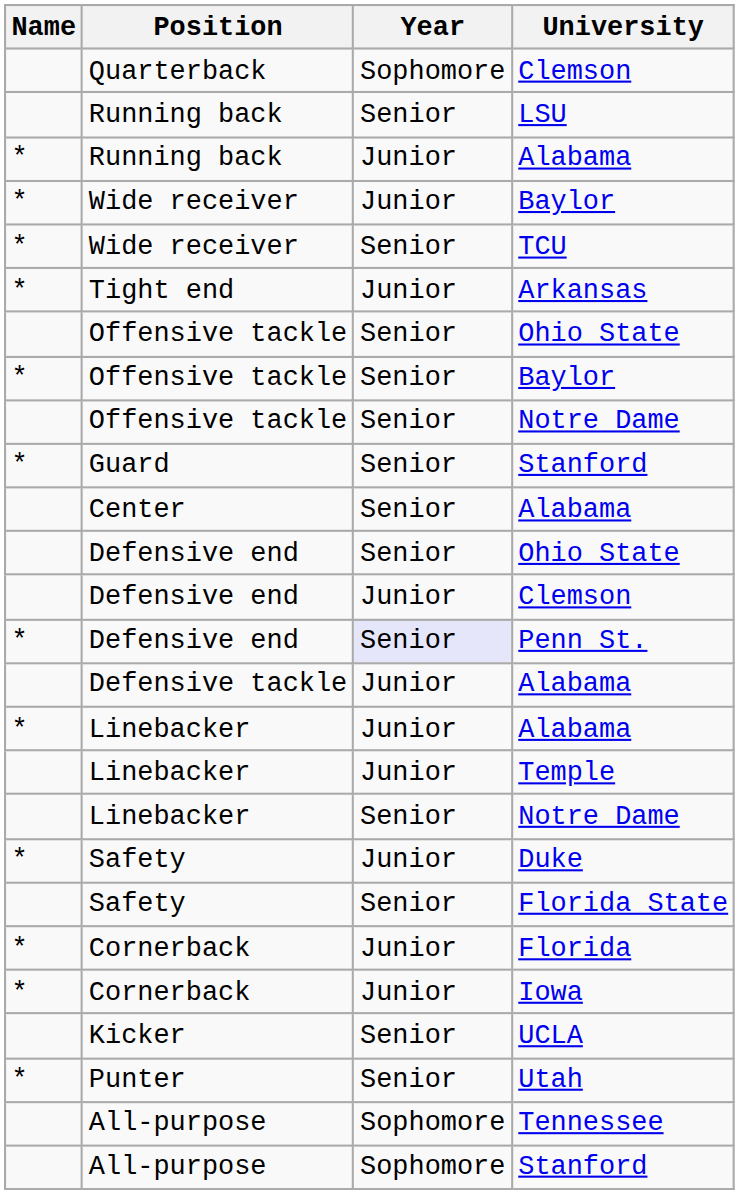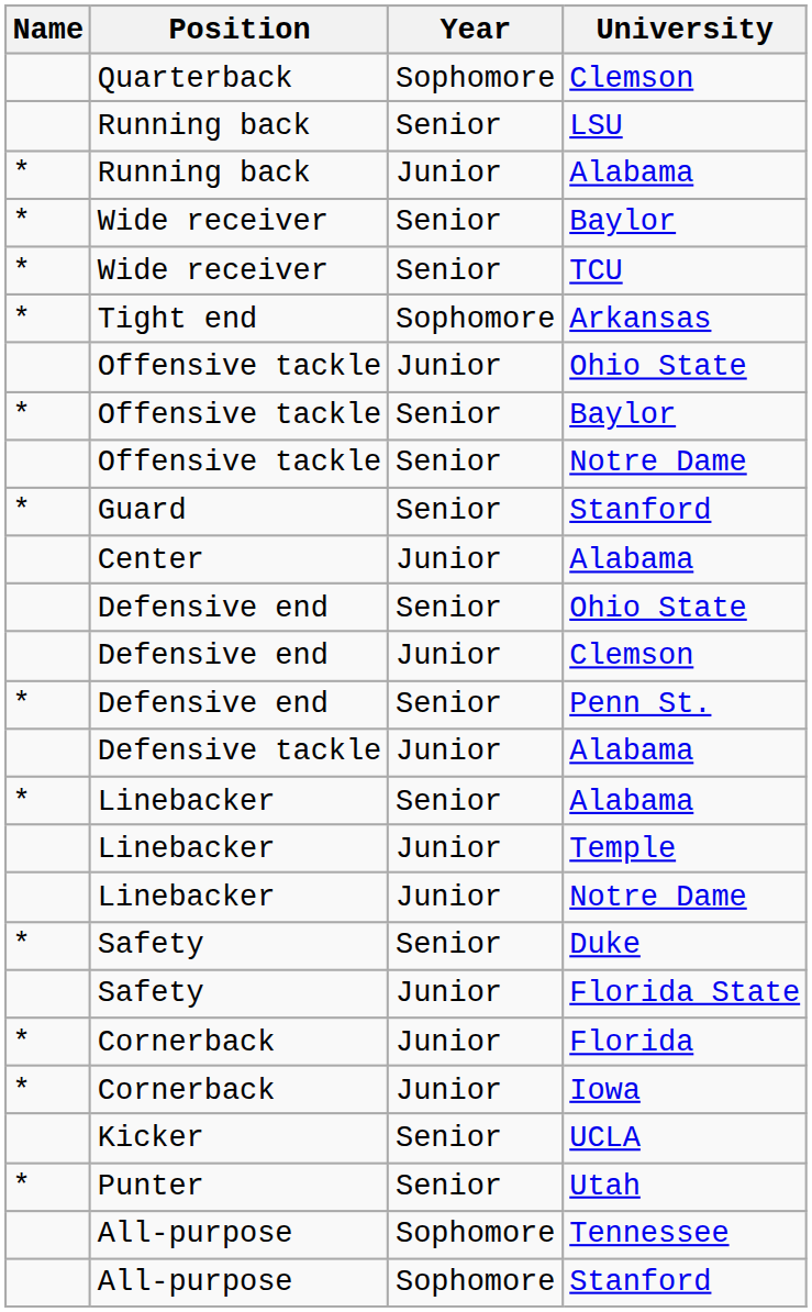Wide receiver / Baylor | Year: Junior -> Senior
Arkansas | Year: Junior -> Sophomore
Offensive tackle / Ohio State | Year: Senior -> Junior
Center / Alabama | Year: Senior -> Junior
Penn St. | Year: lavender background -> no background
Linebacker / Alabama | Year: Junior -> Senior
Linebacker / Notre Dame | Year: Senior -> Junior
Duke | Year: Junior -> Senior
Florida State | Year: Senior -> Junior
